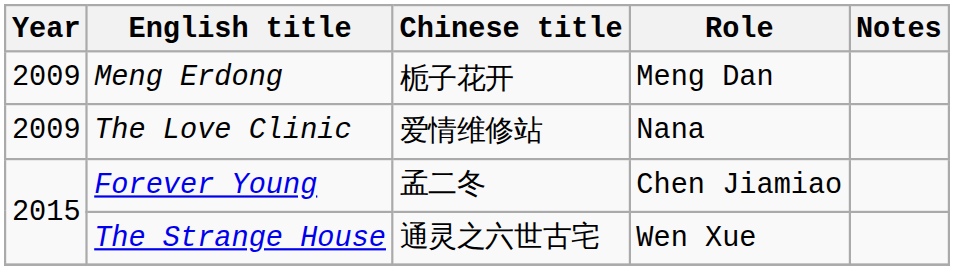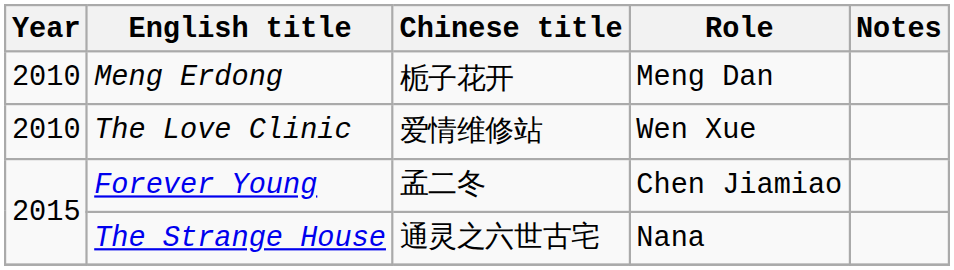Meng Erdong | Year: 2009 -> 2010
The Love Clinic | Year: 2009 -> 2010
The Love Clinic | Role: Nana -> Wen Xue
The Strange House | Role: Wen Xue -> Nana
